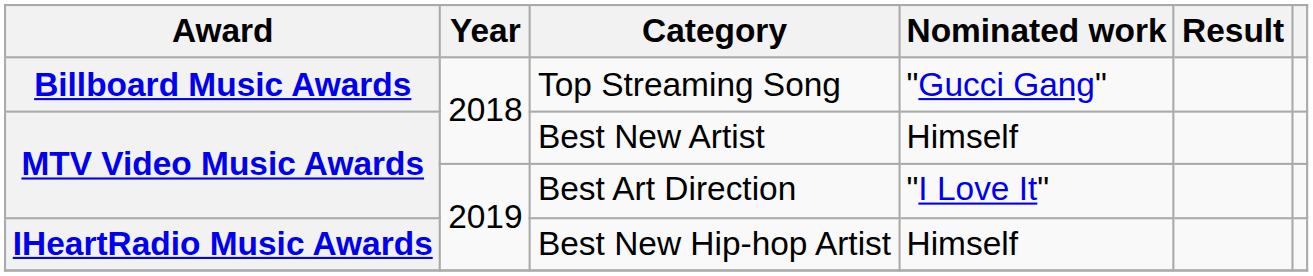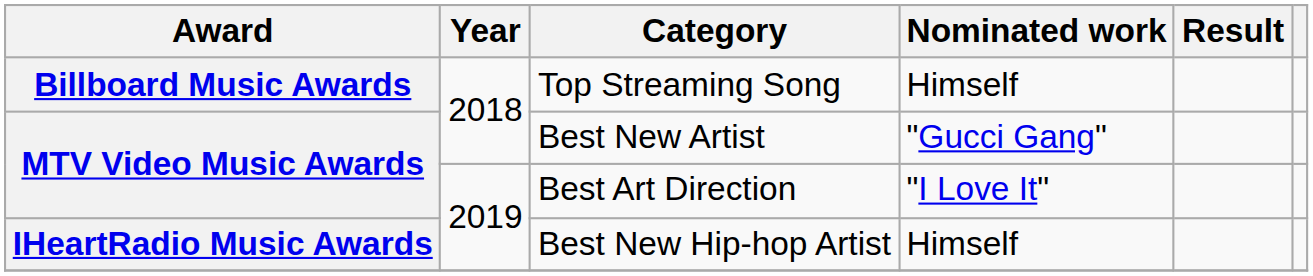Top Streaming Song | Nominated work: "Gucci Gang" -> Himself
Best New Artist | Nominated work: Himself -> "Gucci Gang"
